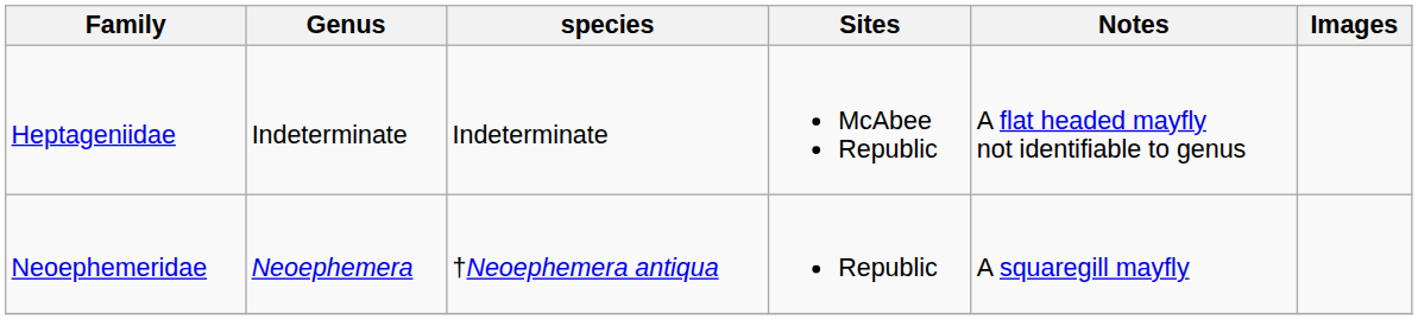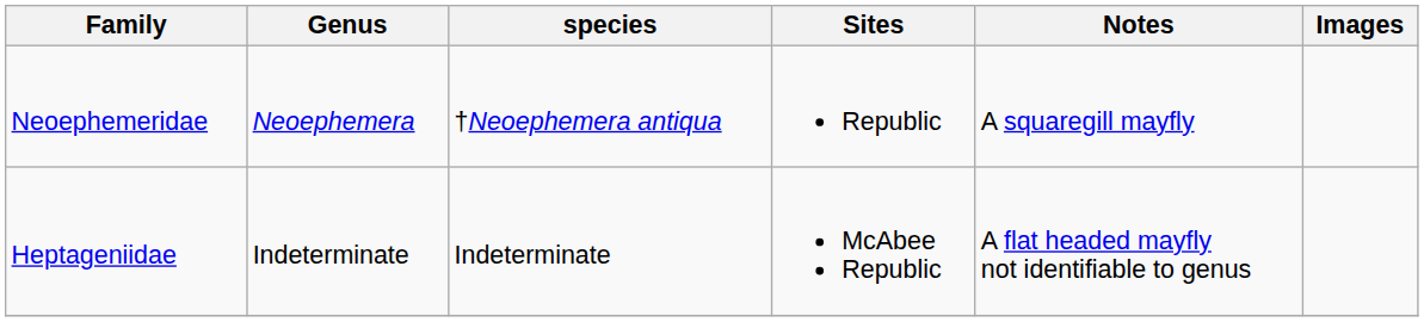rows swapped: Heptageniidae <-> Neoephemeridae
